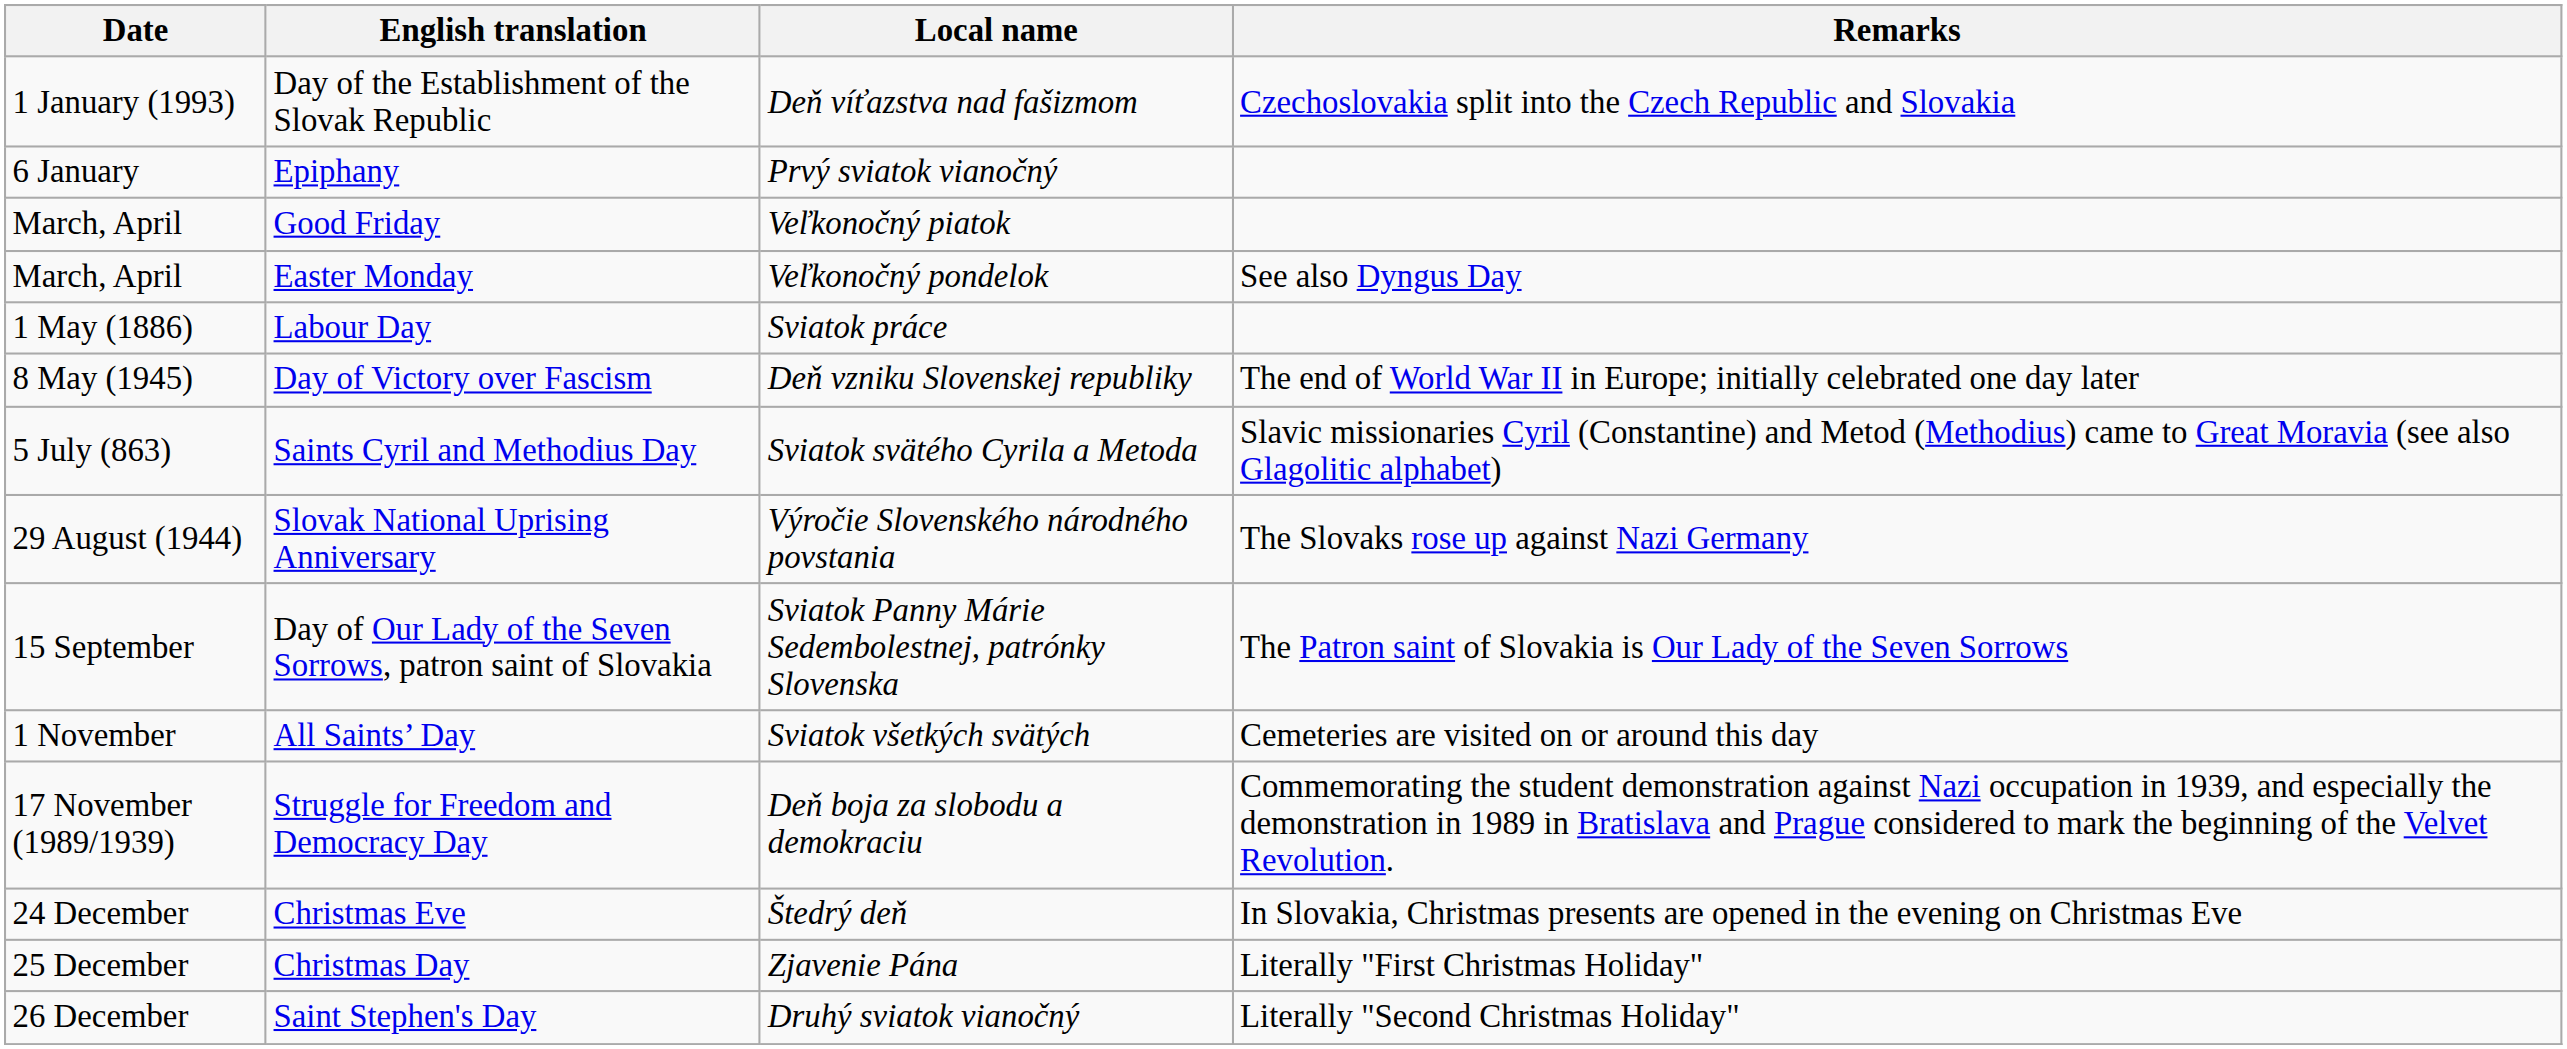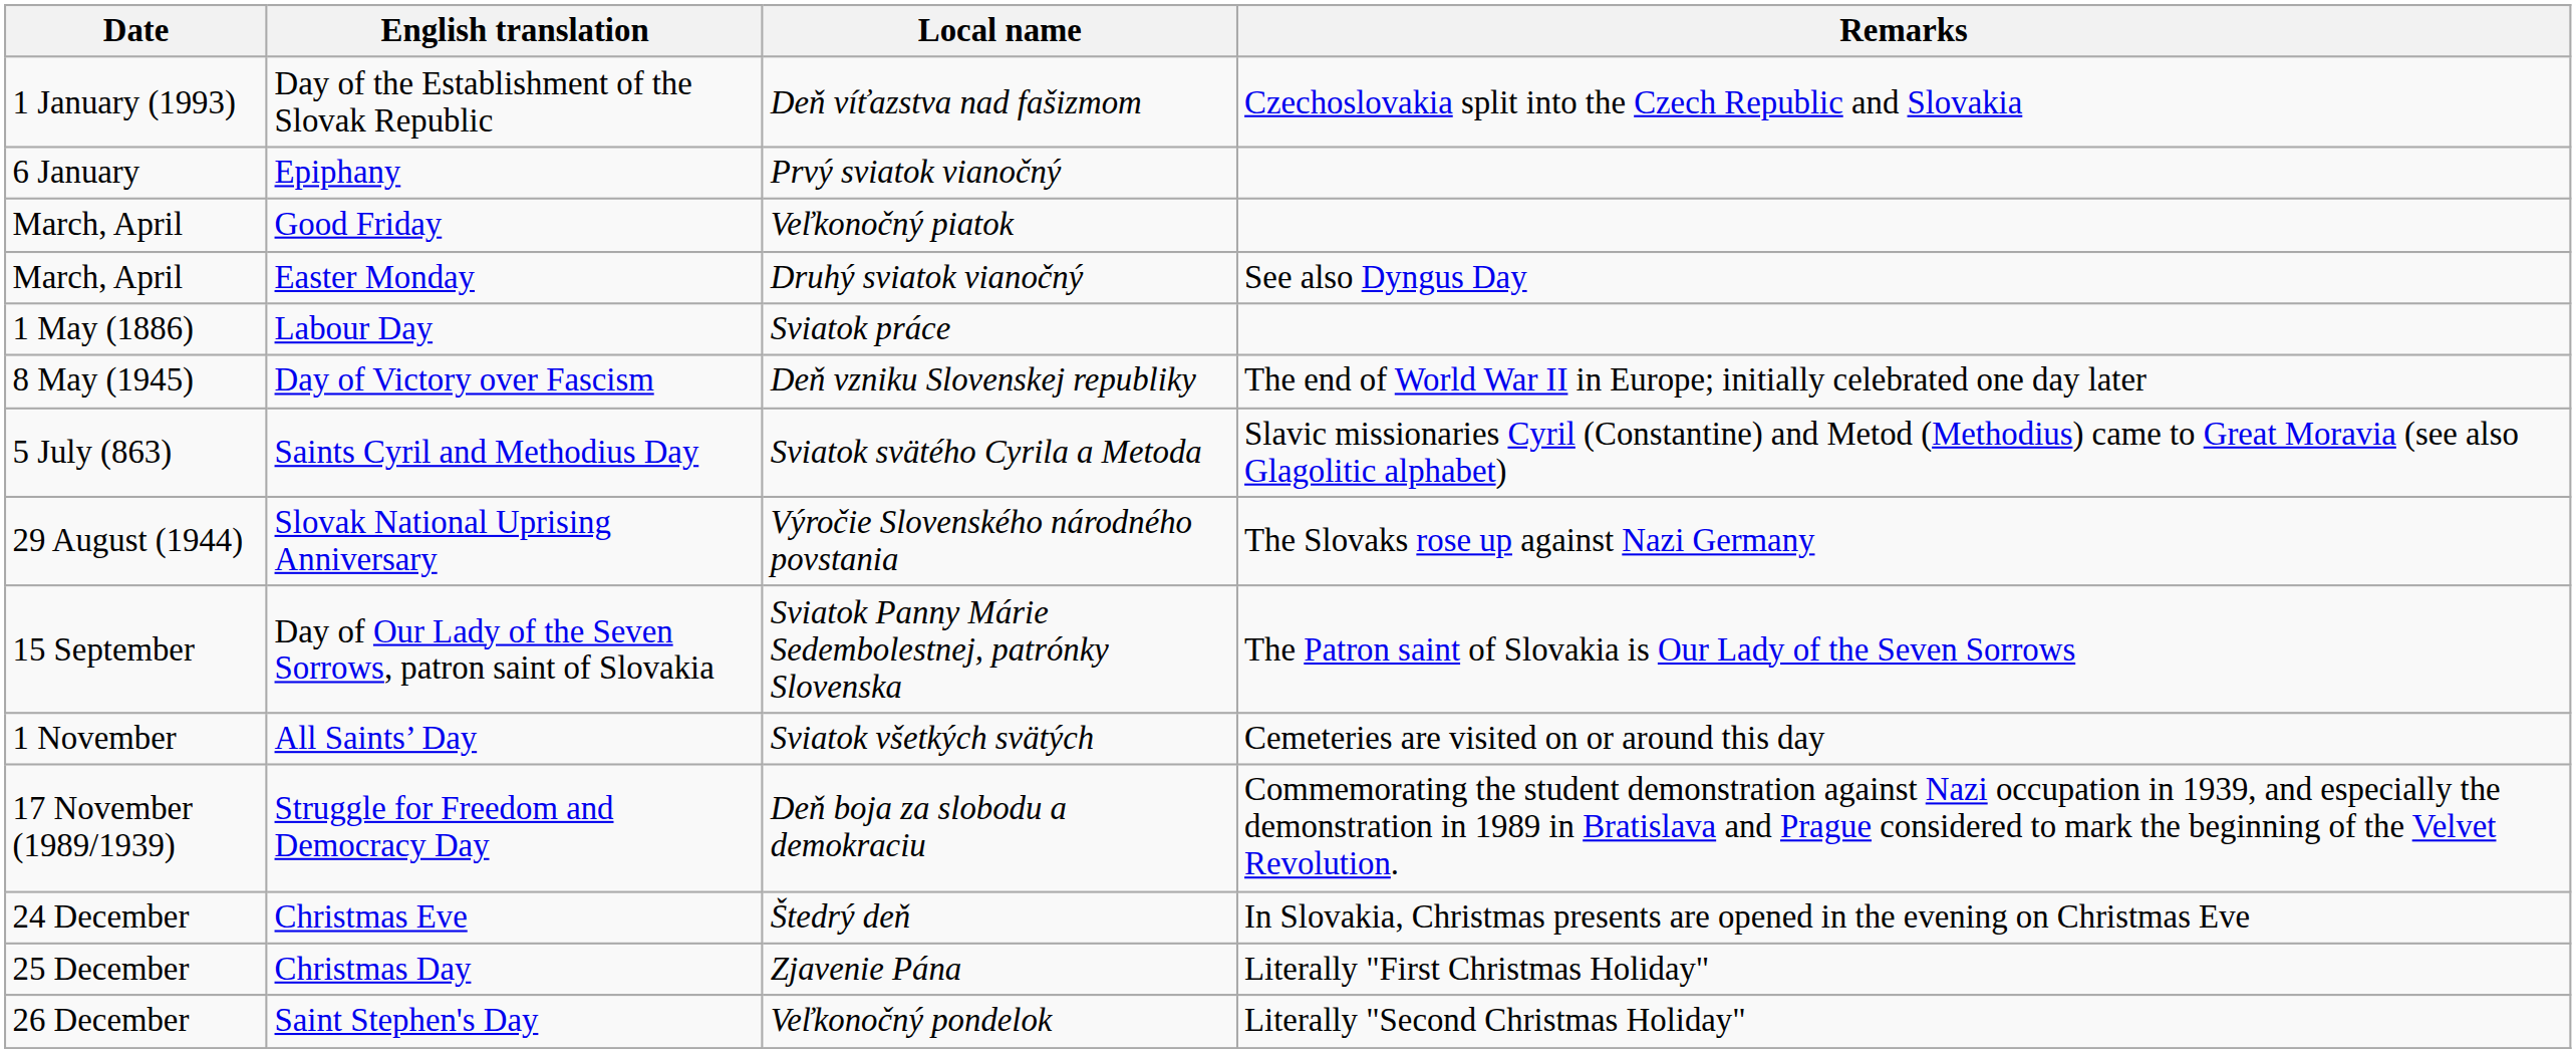Easter Monday | Local name: Veľkonočný pondelok -> Druhý sviatok vianočný
Saint Stephen's Day | Local name: Druhý sviatok vianočný -> Veľkonočný pondelok
